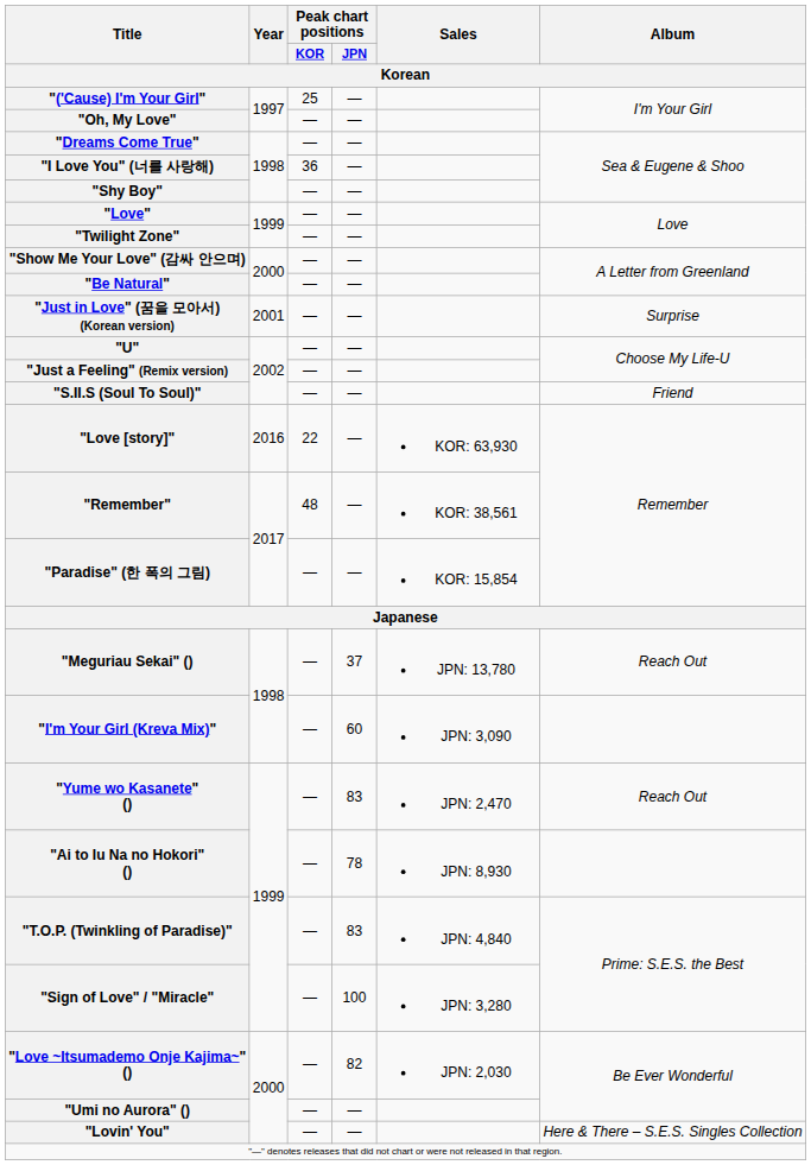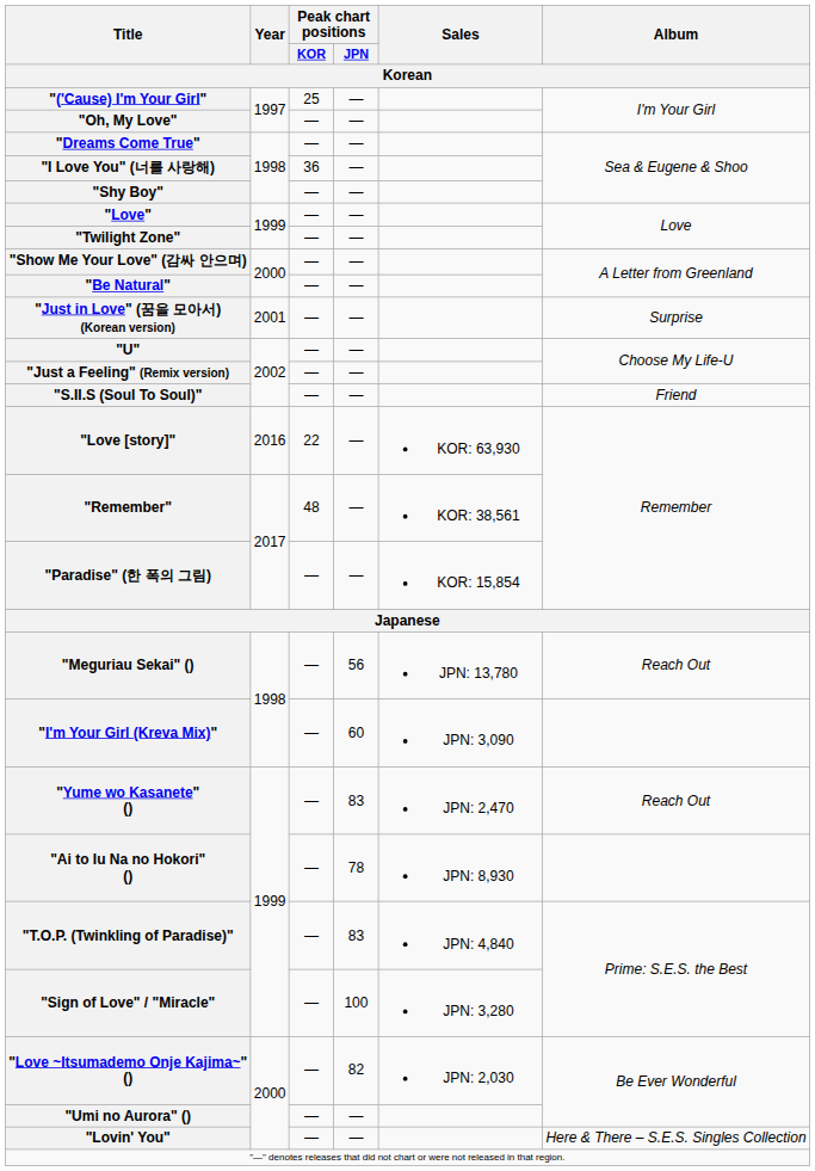"Meguriau Sekai" () | Peak chart positions / JPN: 37 -> 56
